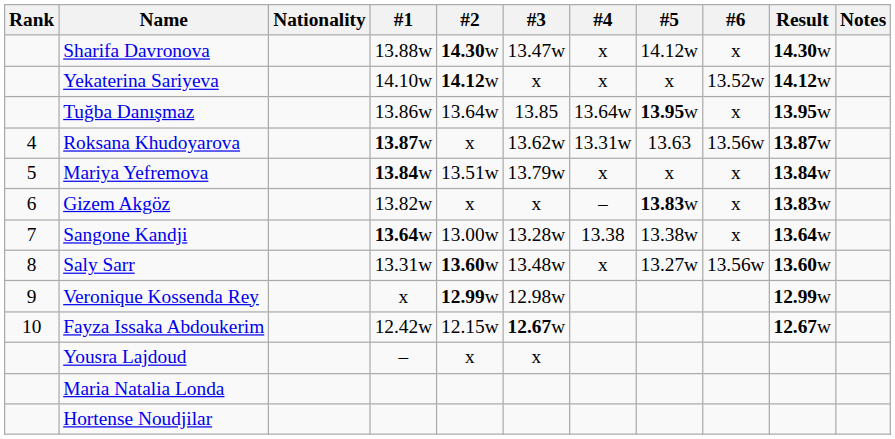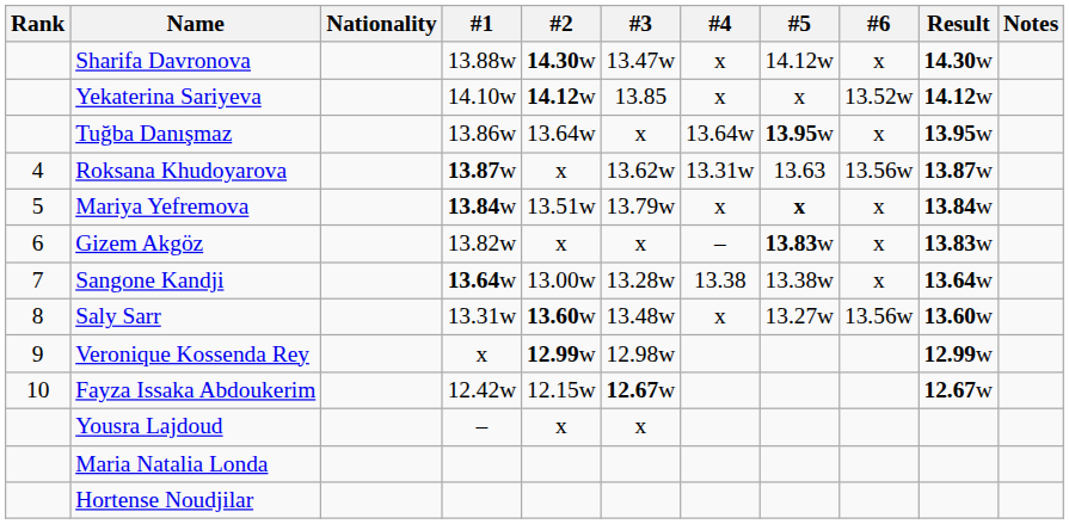Yekaterina Sariyeva | #3: x -> 13.85
Tuğba Danışmaz | #3: 13.85 -> x
Mariya Yefremova | #5: normal -> bold
